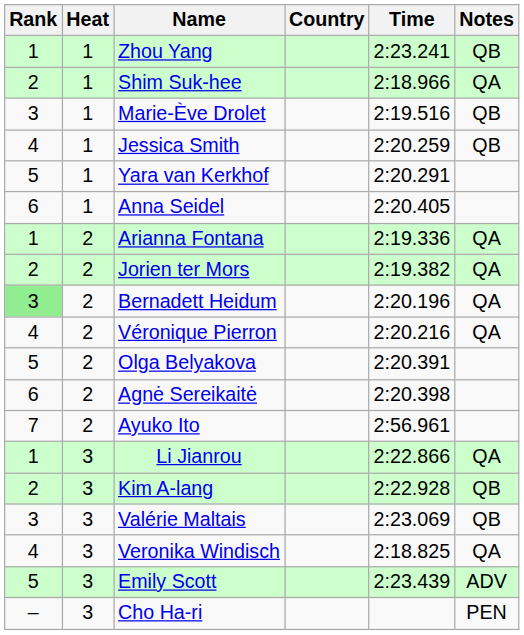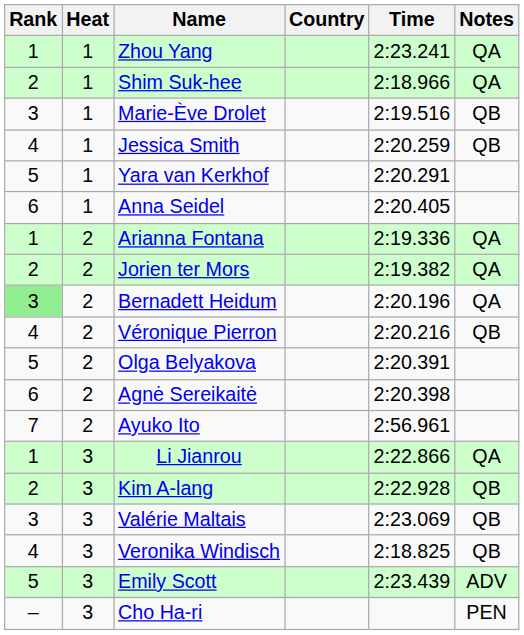Zhou Yang | Notes: QB -> QA
Véronique Pierron | Notes: QA -> QB
Veronika Windisch | Notes: QA -> QB
